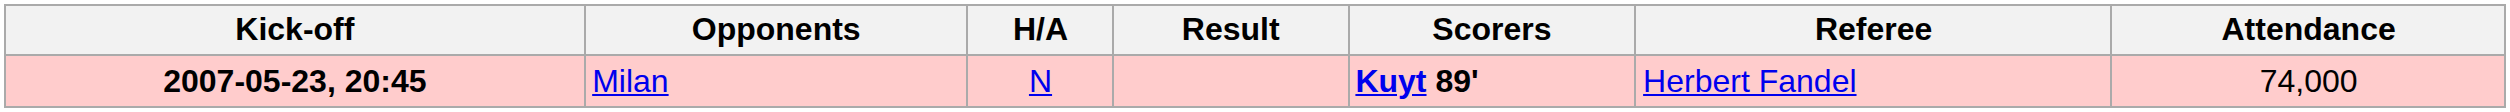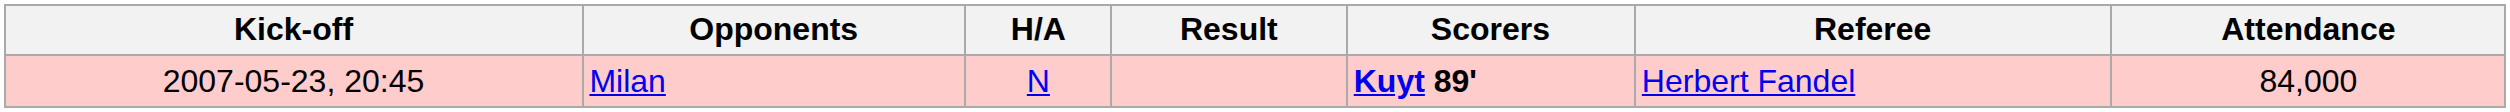Milan | Kick-off: bold -> normal
Milan | Attendance: 74,000 -> 84,000
